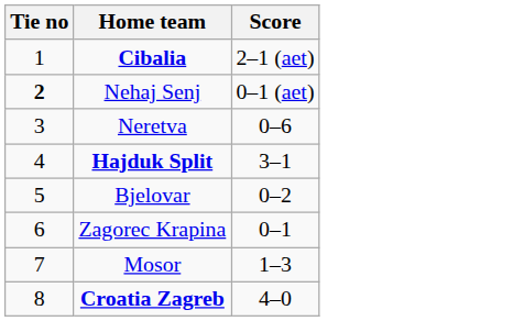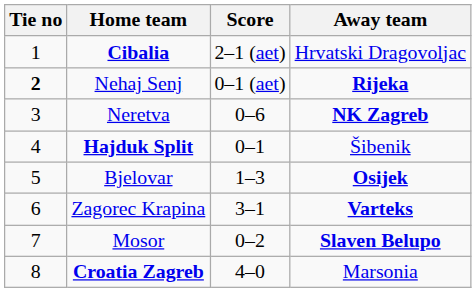+ column: Away team | Hrvatski Dragovoljac | Rijeka | NK Zagreb | Šibenik | Osijek | Varteks | Slaven Belupo | Marsonia
Hajduk Split | Score: 3–1 -> 0–1
Bjelovar | Score: 0–2 -> 1–3
Zagorec Krapina | Score: 0–1 -> 3–1
Mosor | Score: 1–3 -> 0–2
